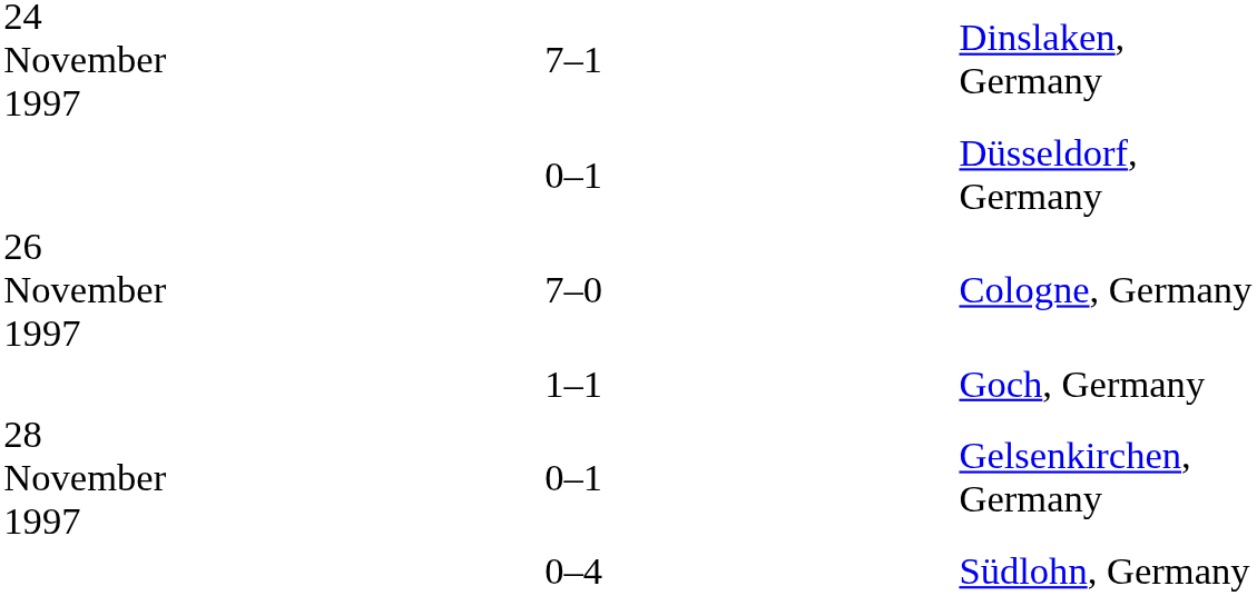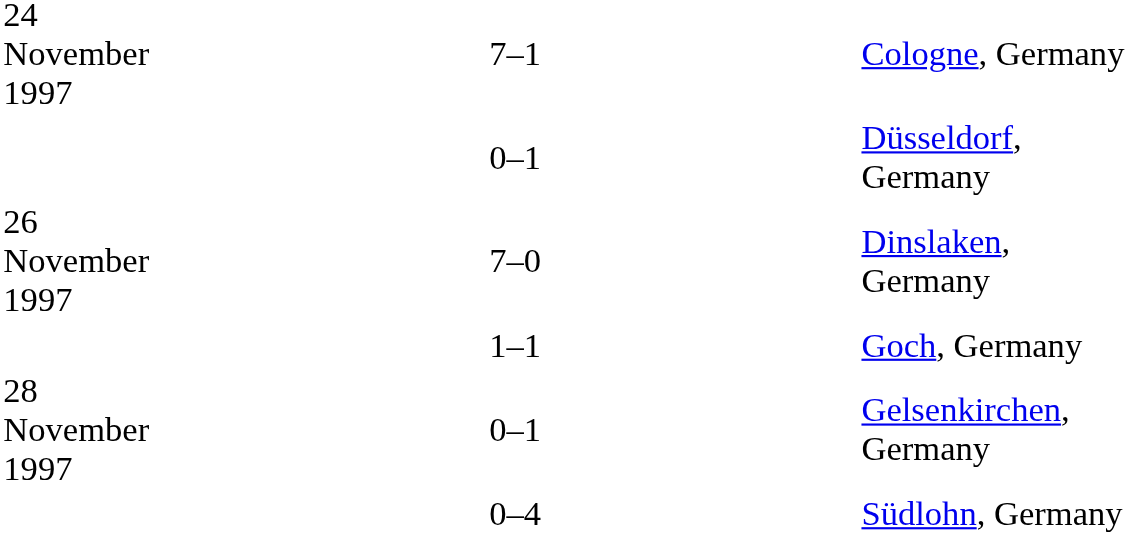7–1 | column 5: Dinslaken, Germany -> Cologne, Germany
7–0 | column 5: Cologne, Germany -> Dinslaken, Germany
